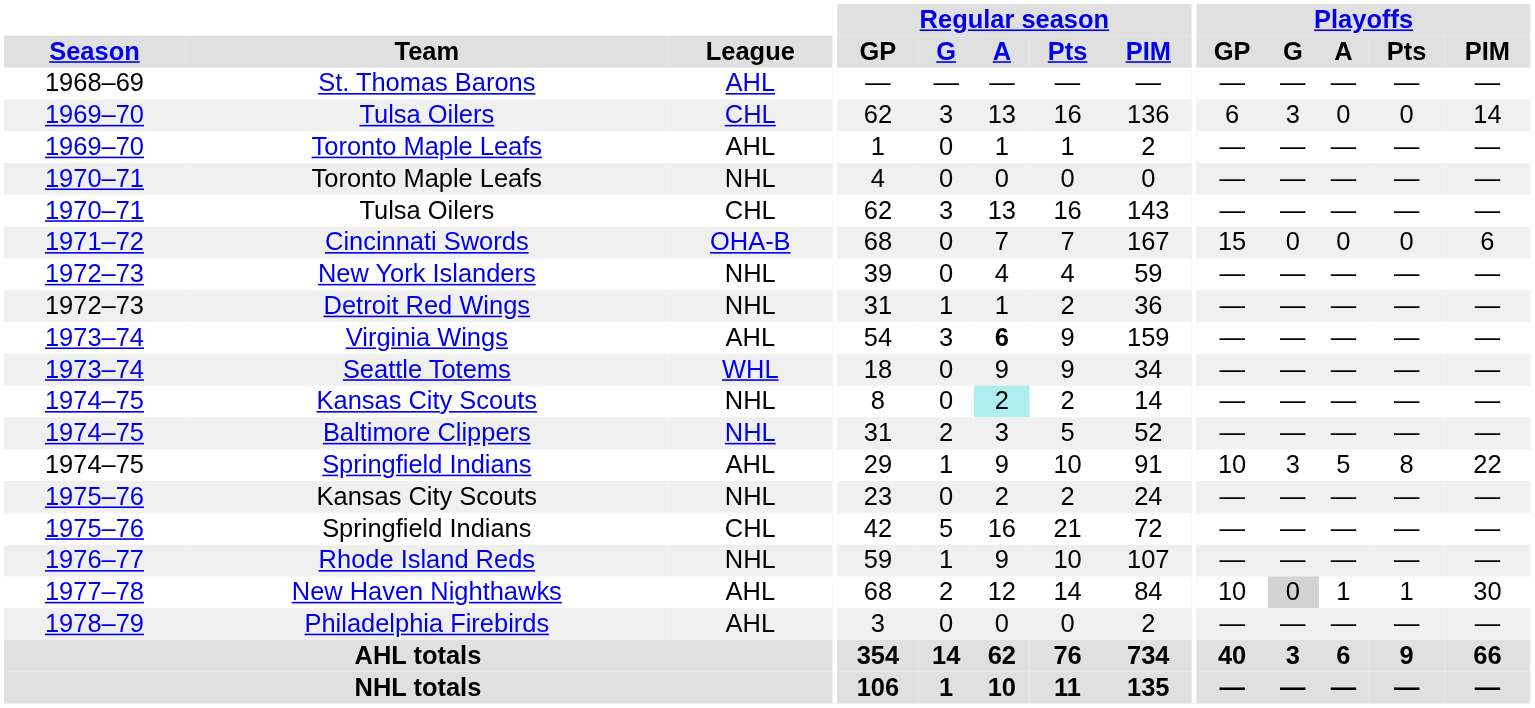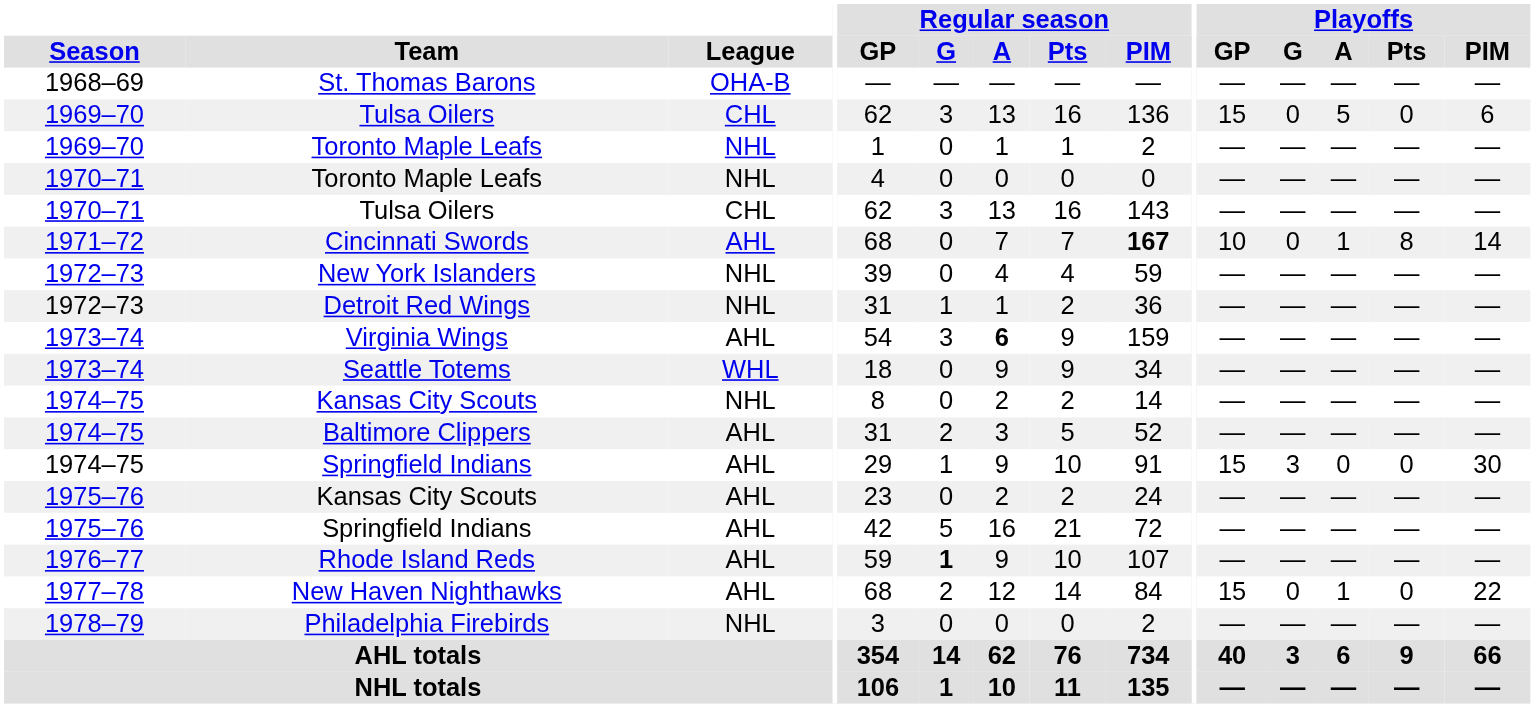St. Thomas Barons | League: AHL -> OHA-B
1969–70 / Tulsa Oilers | Playoffs / GP: 6 -> 15
1969–70 / Tulsa Oilers | Playoffs / G: 3 -> 0
1969–70 / Tulsa Oilers | Playoffs / A: 0 -> 5
1969–70 / Tulsa Oilers | Playoffs / PIM: 14 -> 6
1969–70 / Toronto Maple Leafs | League: AHL -> NHL
Cincinnati Swords | League: OHA-B -> AHL
Cincinnati Swords | Regular season / PIM: normal -> bold
Cincinnati Swords | Playoffs / GP: 15 -> 10
Cincinnati Swords | Playoffs / A: 0 -> 1
Cincinnati Swords | Playoffs / Pts: 0 -> 8
Cincinnati Swords | Playoffs / PIM: 6 -> 14
1974–75 / Kansas City Scouts | Regular season / A: paleturquoise background -> no background
Baltimore Clippers | League: NHL -> AHL
1974–75 / Springfield Indians | Playoffs / GP: 10 -> 15
1974–75 / Springfield Indians | Playoffs / A: 5 -> 0
1974–75 / Springfield Indians | Playoffs / Pts: 8 -> 0
1974–75 / Springfield Indians | Playoffs / PIM: 22 -> 30
1975–76 / Kansas City Scouts | League: NHL -> AHL
1975–76 / Springfield Indians | League: CHL -> AHL
Rhode Island Reds | League: NHL -> AHL
Rhode Island Reds | Regular season / G: normal -> bold
New Haven Nighthawks | Playoffs / GP: 10 -> 15
New Haven Nighthawks | Playoffs / G: lightgrey background -> no background
New Haven Nighthawks | Playoffs / Pts: 1 -> 0
New Haven Nighthawks | Playoffs / PIM: 30 -> 22
Philadelphia Firebirds | League: AHL -> NHL
